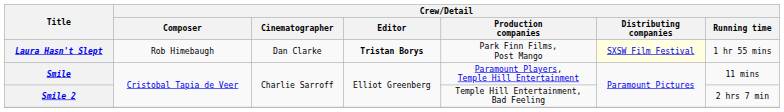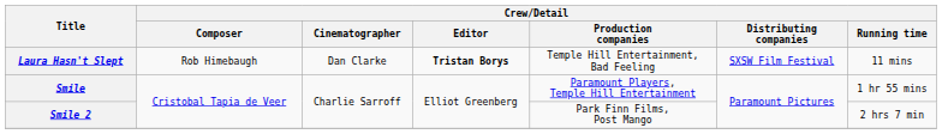Laura Hasn't Slept | Crew/Detail / Production companies: Park Finn Films, Post Mango -> Temple Hill Entertainment, Bad Feeling
Laura Hasn't Slept | Crew/Detail / Distributing companies: lightyellow background -> no background
Laura Hasn't Slept | Crew/Detail / Running time: 1 hr 55 mins -> 11 mins
Smile | Crew/Detail / Running time: 11 mins -> 1 hr 55 mins
Smile 2 | Crew/Detail / Production companies: Temple Hill Entertainment, Bad Feeling -> Park Finn Films, Post Mango
